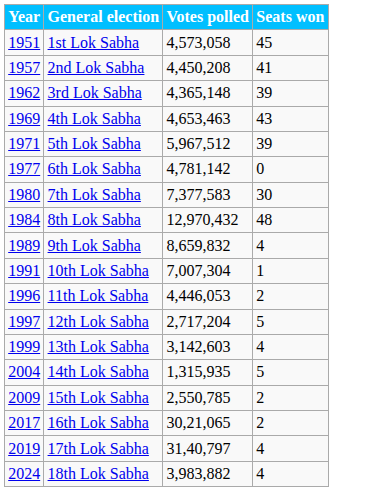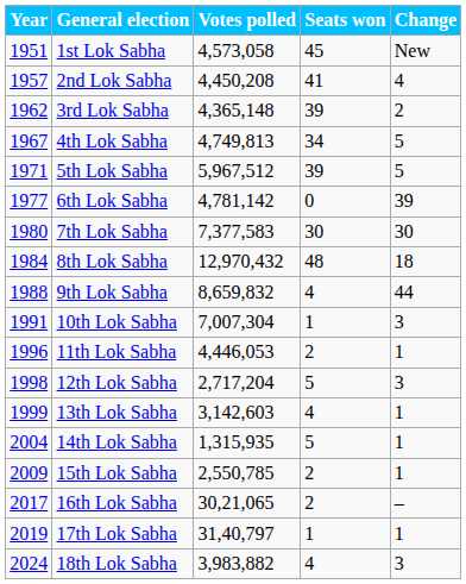+ column: Change | New | 4 | 2 | 5 | 5 | 39 | 30 | 18 | 44 | 3 | 1 | 3 | 1 | 1 | 1 | – | 1 | 3
4th Lok Sabha | Year: 1969 -> 1967
4th Lok Sabha | Votes polled: 4,653,463 -> 4,749,813
4th Lok Sabha | Seats won: 43 -> 34
9th Lok Sabha | Year: 1989 -> 1988
12th Lok Sabha | Year: 1997 -> 1998
17th Lok Sabha | Seats won: 4 -> 1
